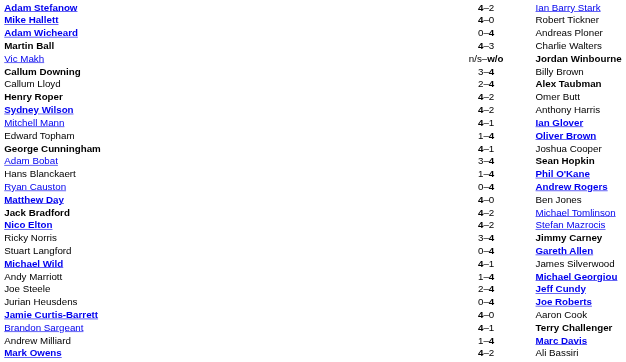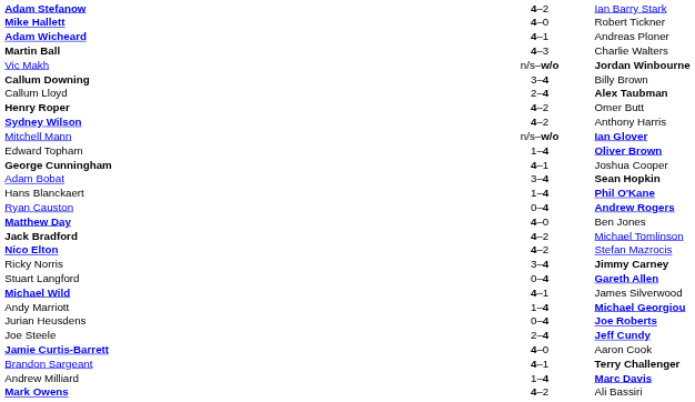Adam Wicheard | column 2: 0–4 -> 4–1
Mitchell Mann | column 2: 4–1 -> n/s–w/o
rows swapped: Joe Steele <-> Jurian Heusdens
